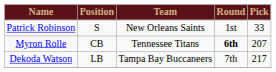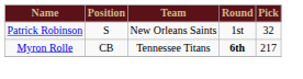Patrick Robinson | Pick: 33 -> 32
Myron Rolle | Pick: 207 -> 217
- row: Dekoda Watson | LB | Tampa Bay Buccaneers | 7th | 217
